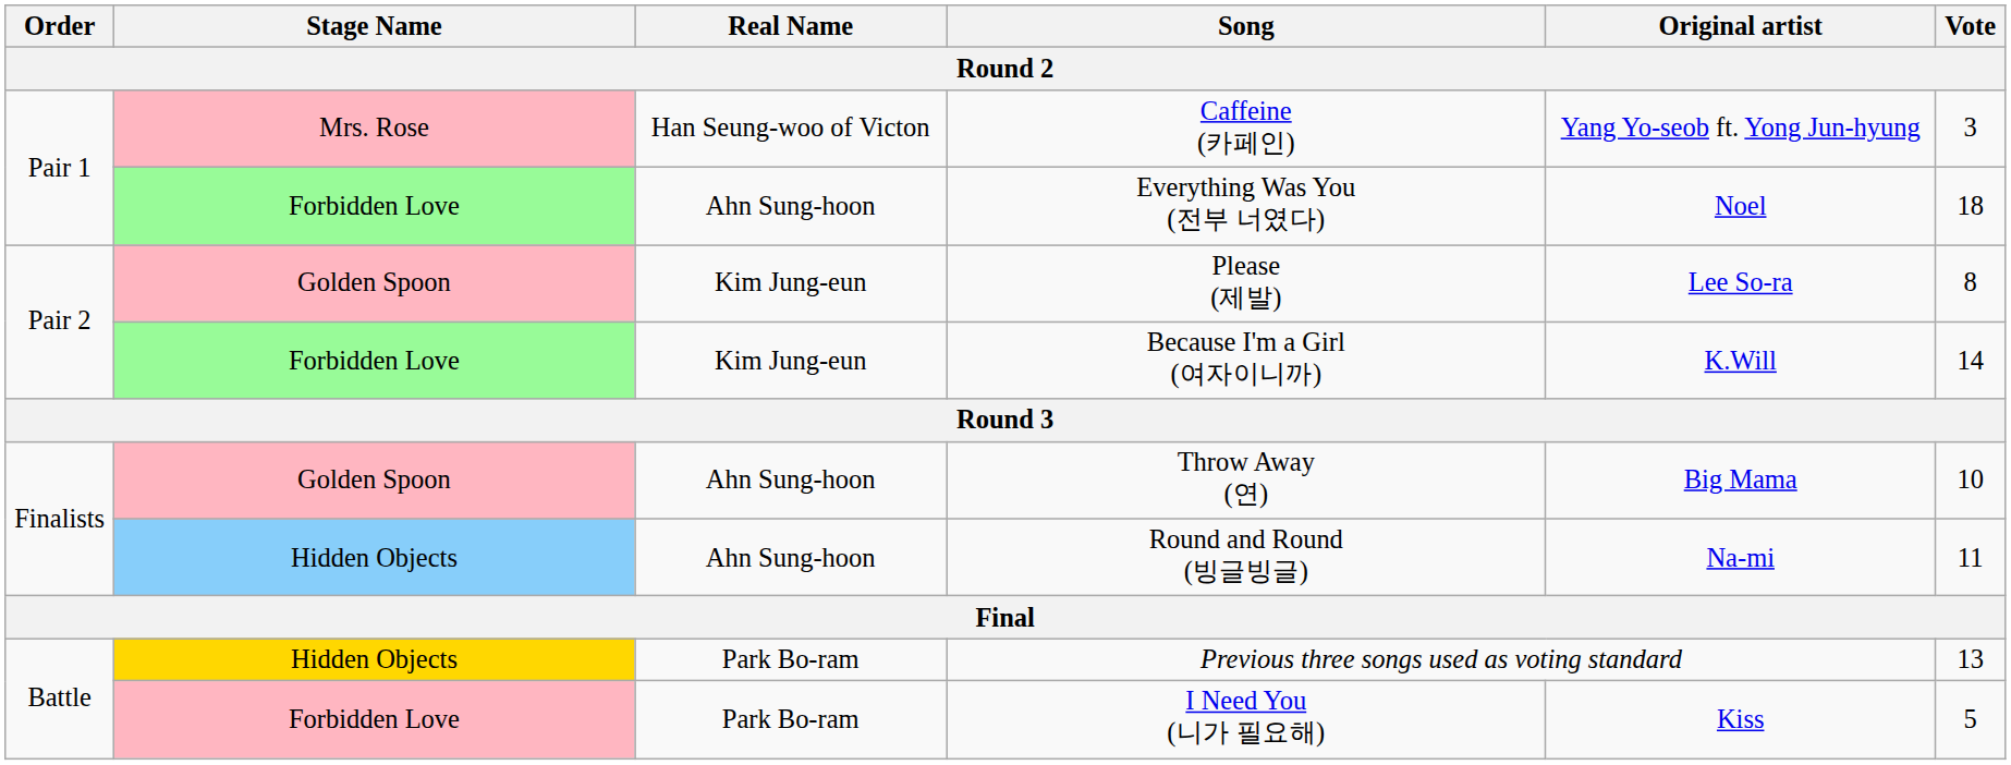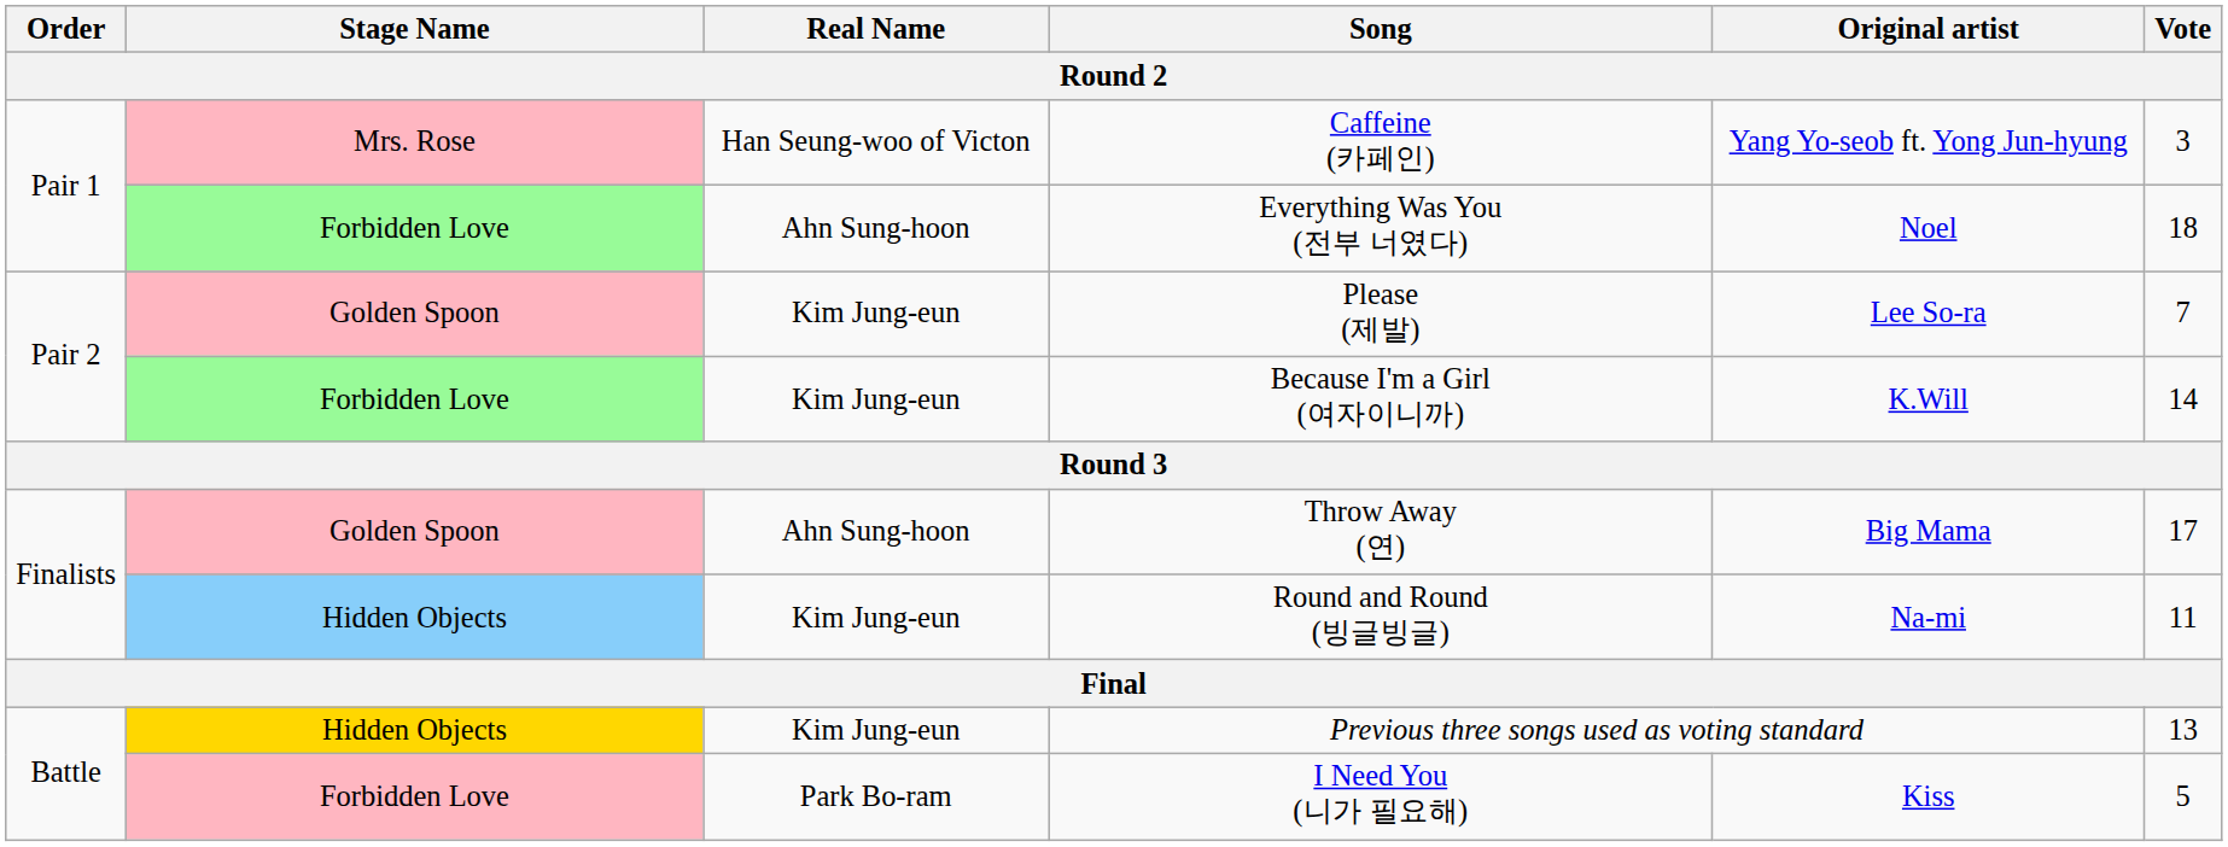Please (제발) | Vote: 8 -> 7
Throw Away (연) | Vote: 10 -> 17
Round and Round (빙글빙글) | Real Name: Ahn Sung-hoon -> Kim Jung-eun
Previous three songs used as voting standard | Real Name: Park Bo-ram -> Kim Jung-eun
